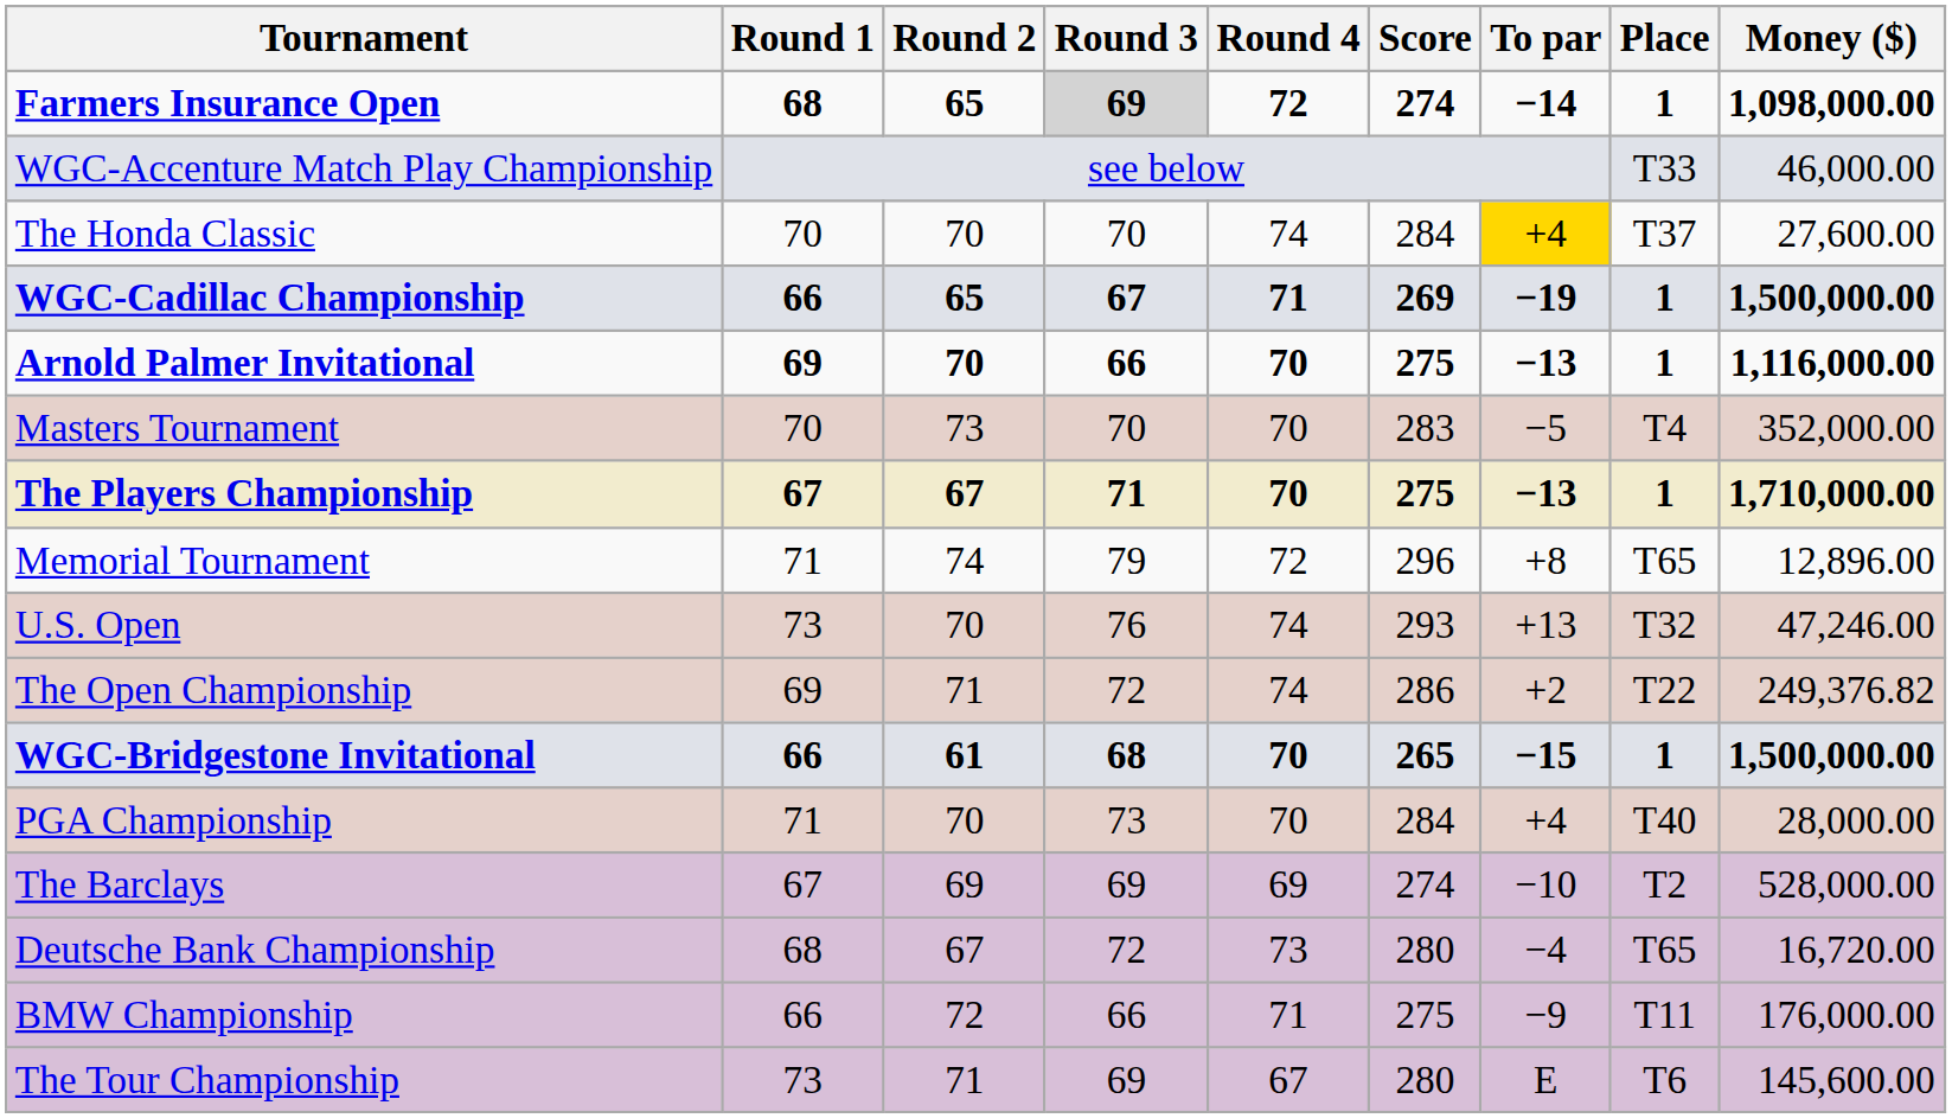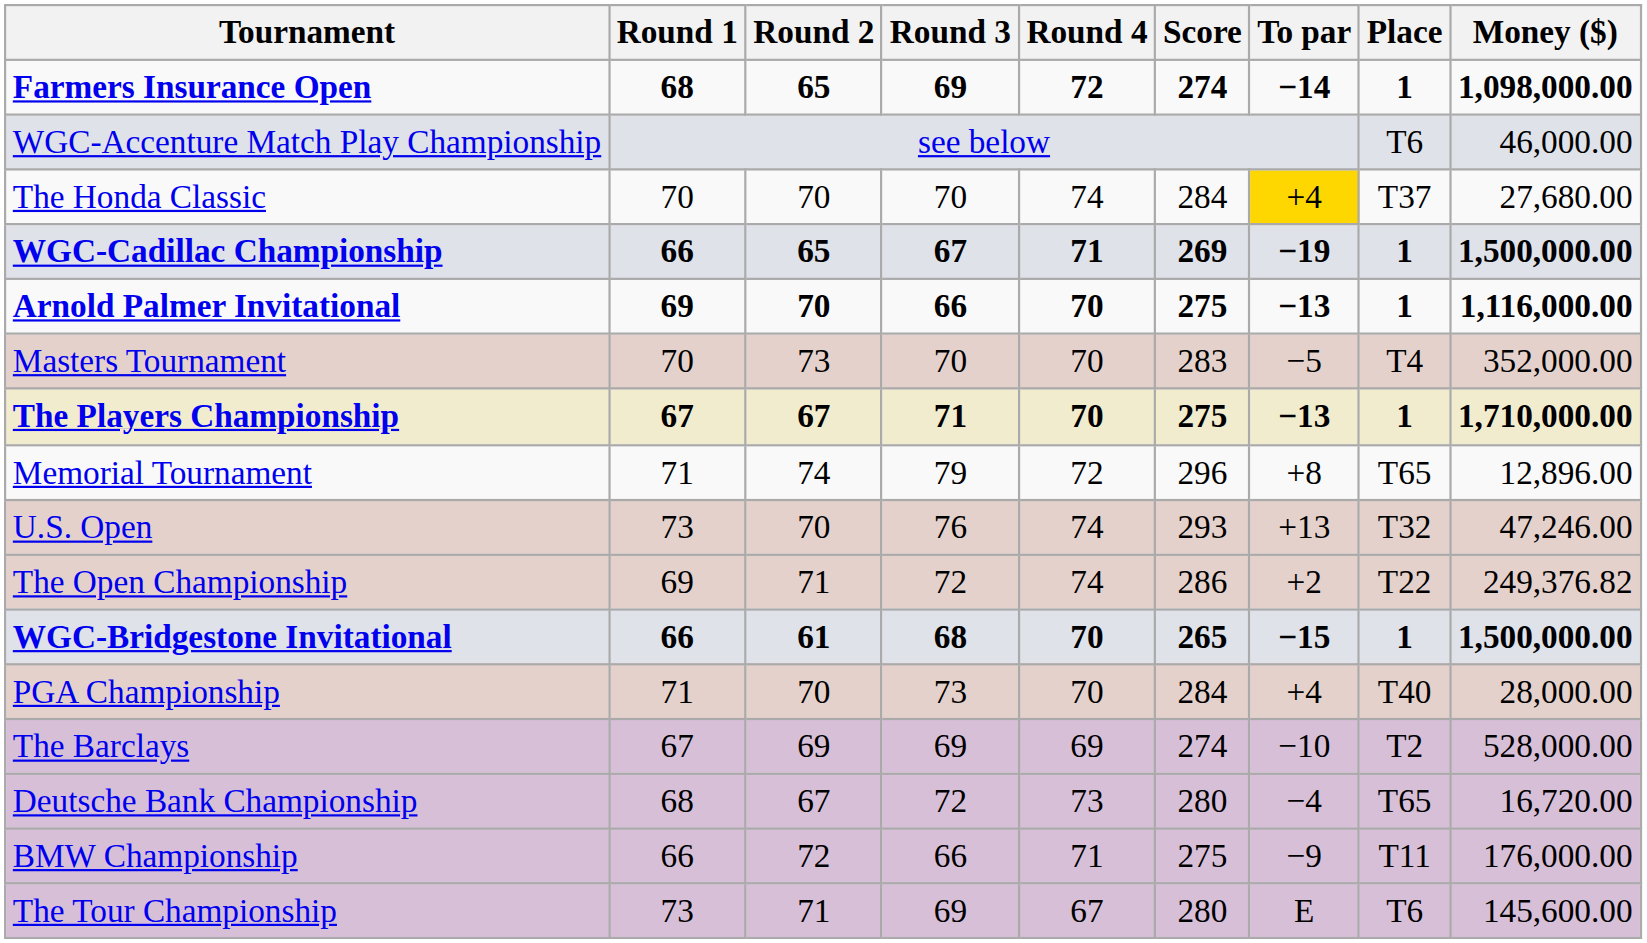Farmers Insurance Open | Round 3: lightgrey background -> no background
WGC-Accenture Match Play Championship | Place: T33 -> T6
The Honda Classic | Money ($): 27,600.00 -> 27,680.00
